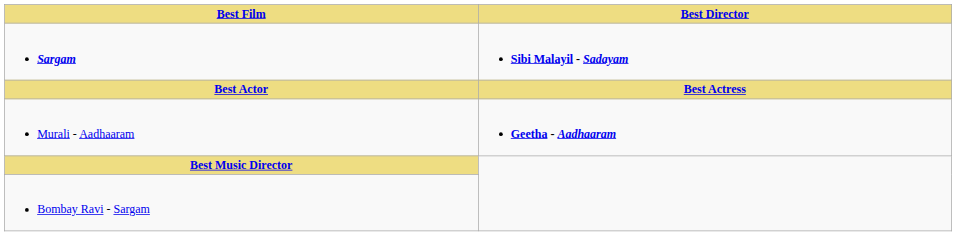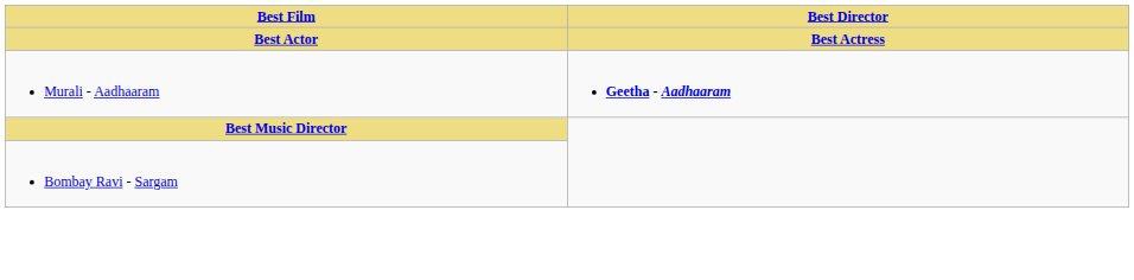- row: Sargam | Sibi Malayil - Sadayam
